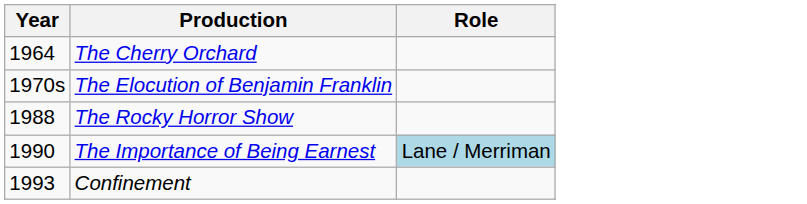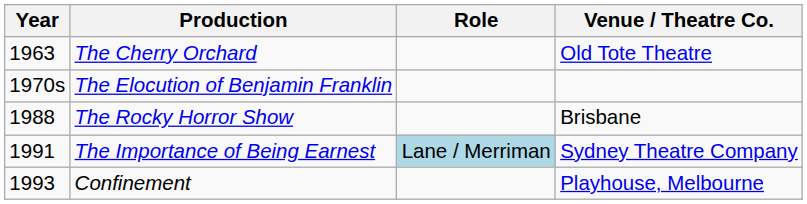+ column: Venue / Theatre Co. | Old Tote Theatre | Brisbane | Sydney Theatre Company | Playhouse, Melbourne
The Cherry Orchard | Year: 1964 -> 1963
The Importance of Being Earnest | Year: 1990 -> 1991
